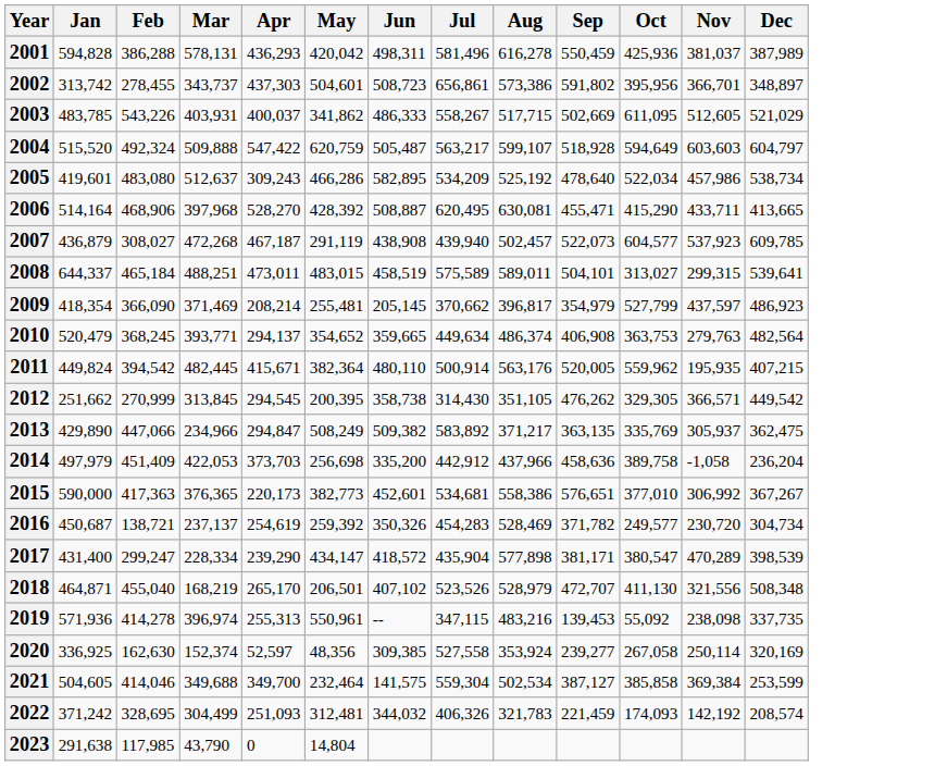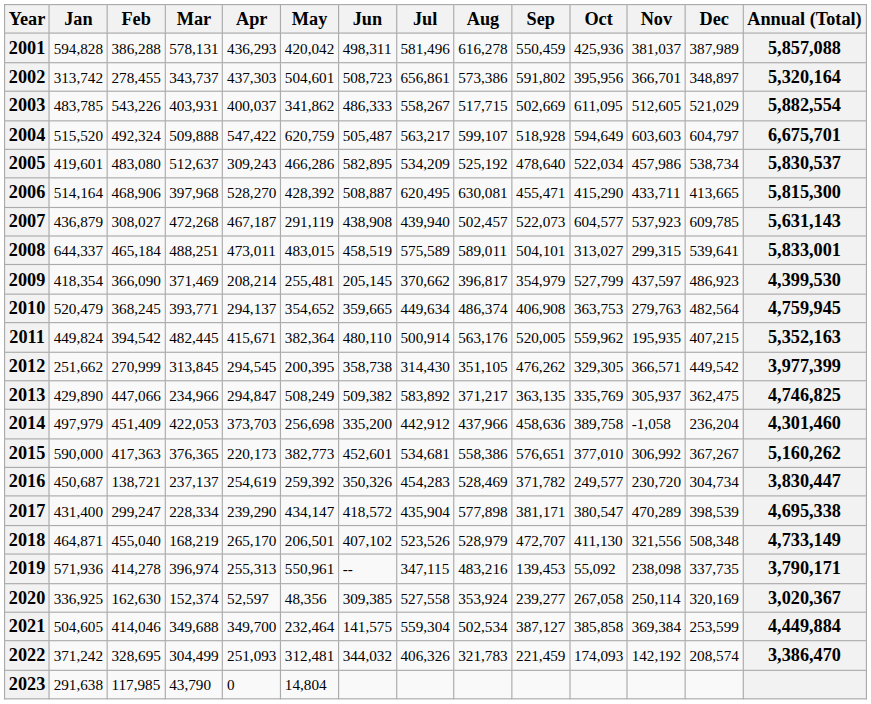+ column: Annual (Total) | 5,857,088 | 5,320,164 | 5,882,554 | 6,675,701 | 5,830,537 | 5,815,300 | 5,631,143 | 5,833,001 | 4,399,530 | 4,759,945 | 5,352,163 | 3,977,399 | 4,746,825 | 4,301,460 | 5,160,262 | 3,830,447 | 4,695,338 | 4,733,149 | 3,790,171 | 3,020,367 | 4,449,884 | 3,386,470
